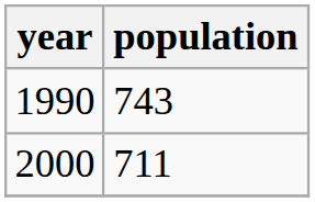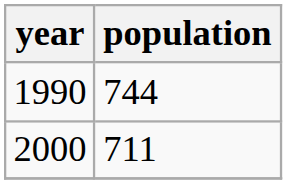1990 | population: 743 -> 744
